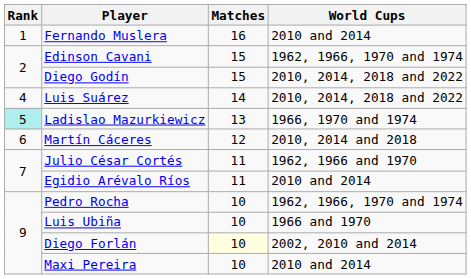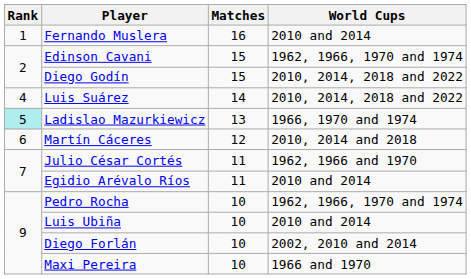Luis Ubiña | World Cups: 1966 and 1970 -> 2010 and 2014
Diego Forlán | Matches: lightyellow background -> no background
Maxi Pereira | World Cups: 2010 and 2014 -> 1966 and 1970
